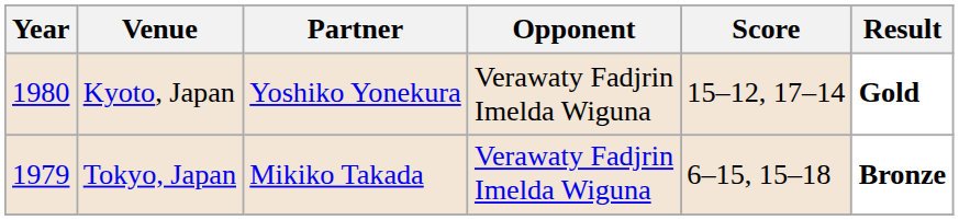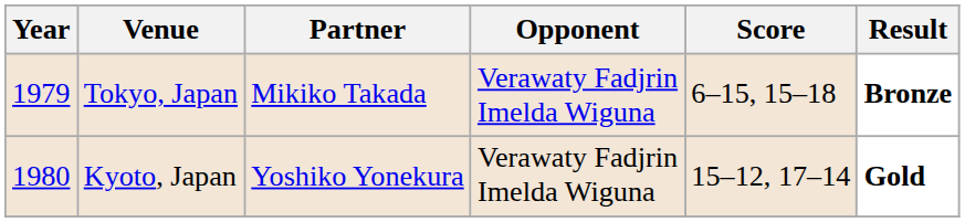rows swapped: Tokyo, Japan <-> Kyoto, Japan
